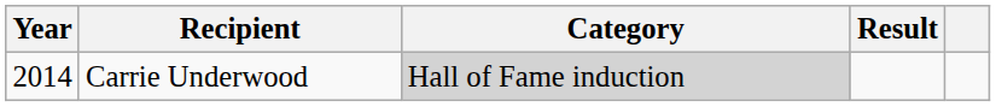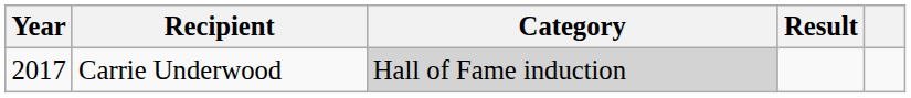Carrie Underwood | Year: 2014 -> 2017
